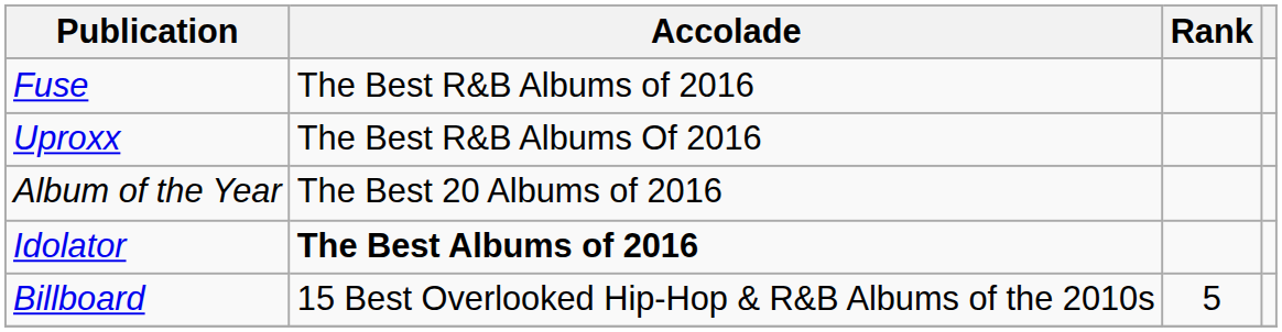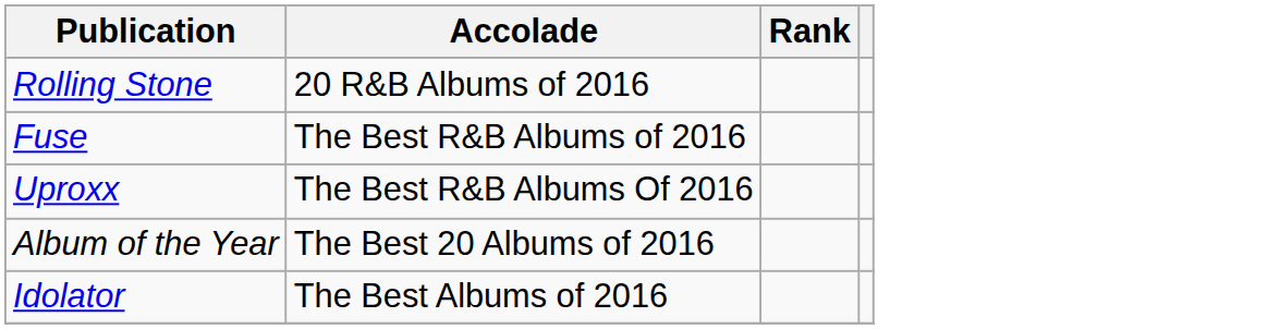+ row: Rolling Stone | 20 R&B Albums of 2016
Idolator | Accolade: bold -> normal
- row: Billboard | 15 Best Overlooked Hip-Hop & R&B Albums of the 2010s | 5
